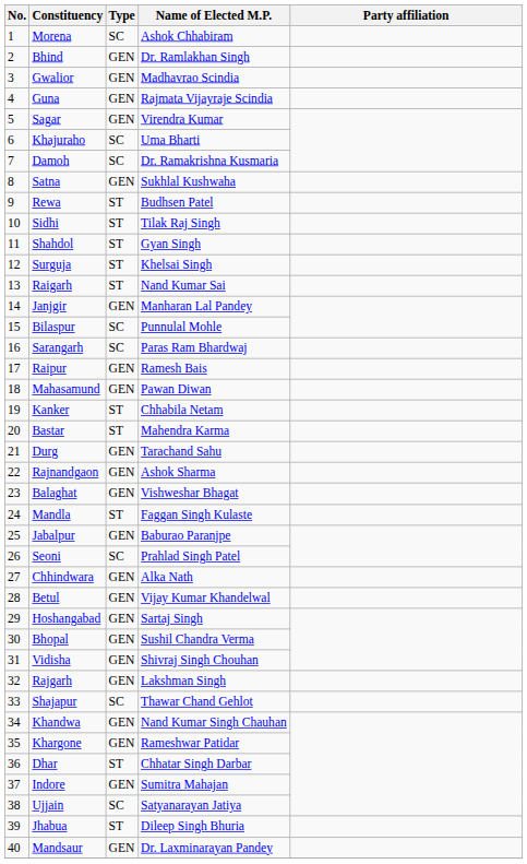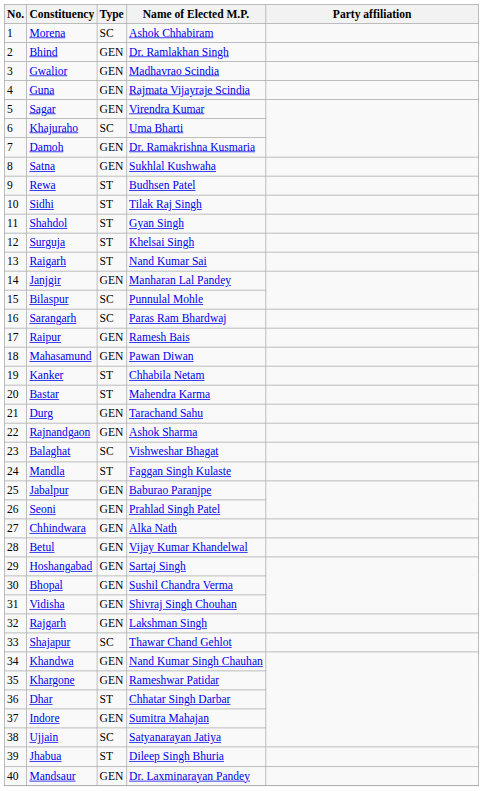Damoh | Type: SC -> GEN
Balaghat | Type: GEN -> SC
Seoni | Type: SC -> GEN
